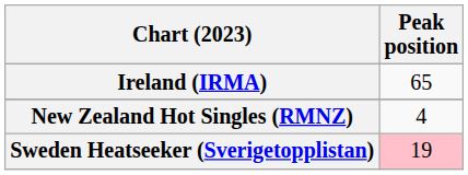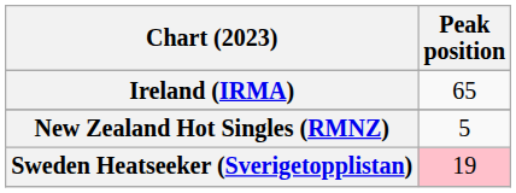New Zealand Hot Singles (RMNZ) | Peak position: 4 -> 5
